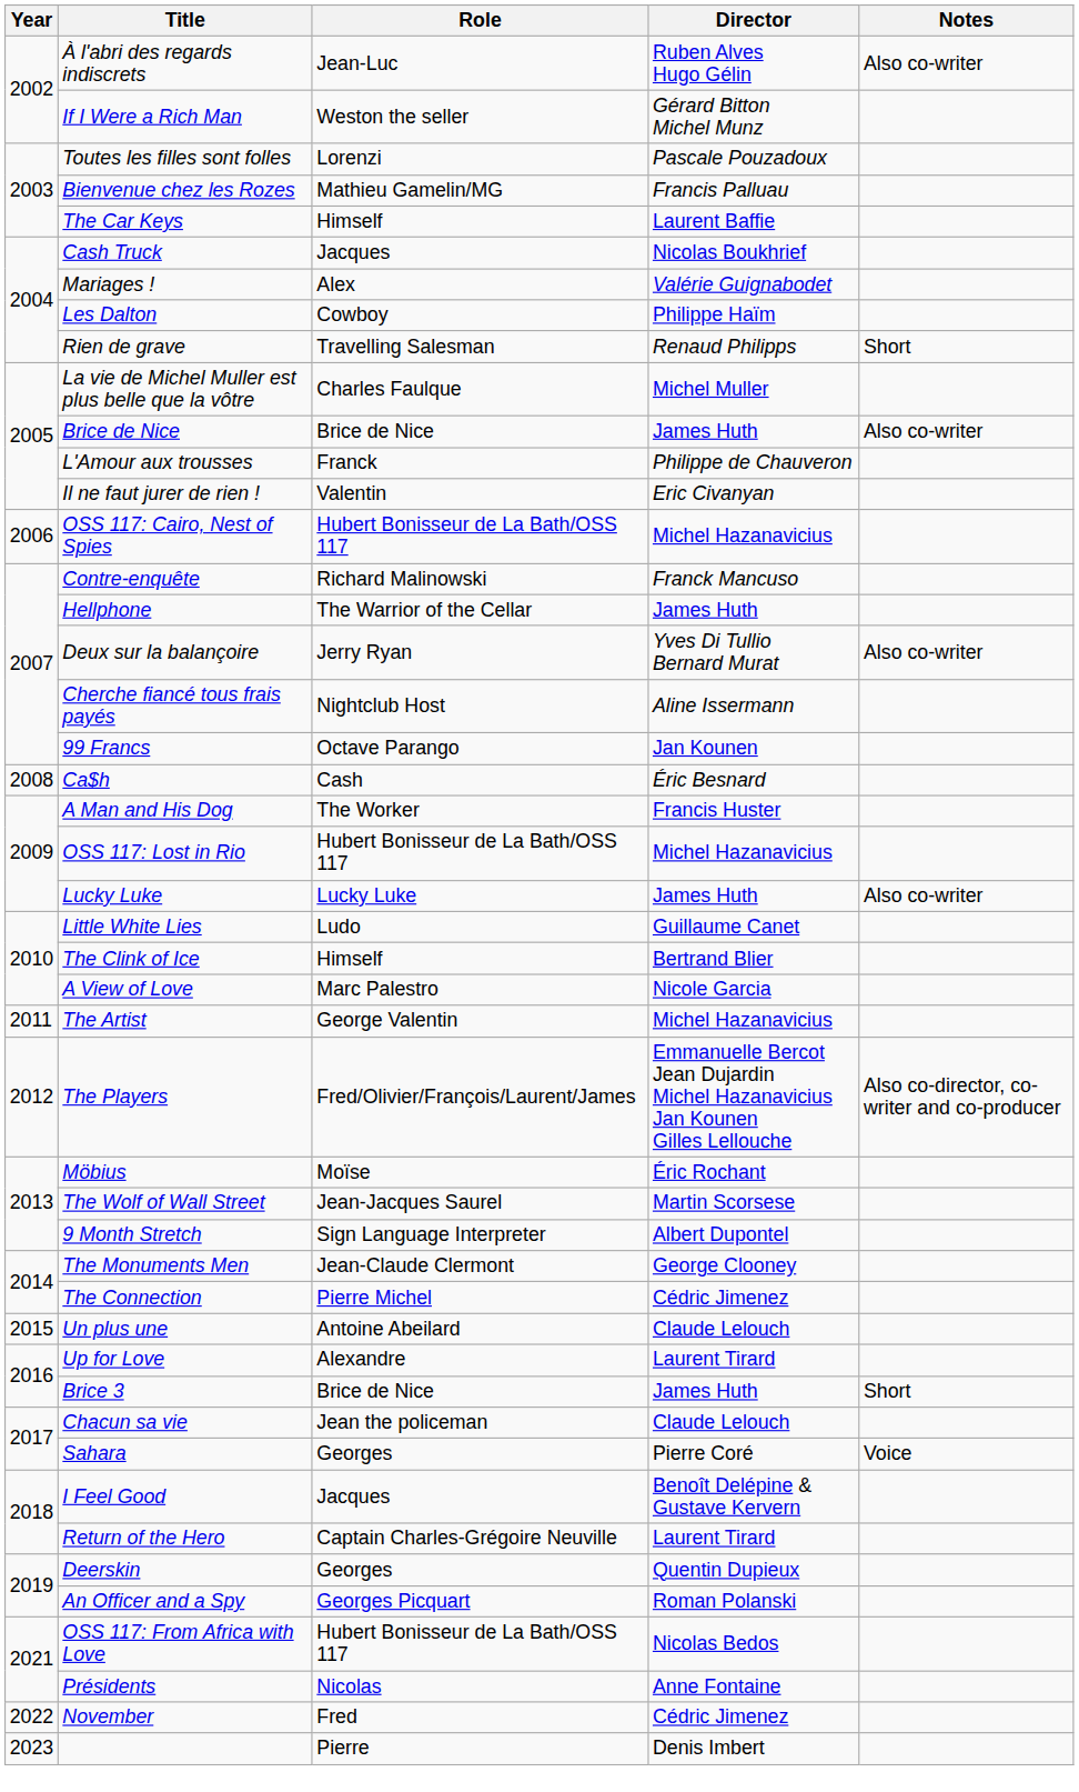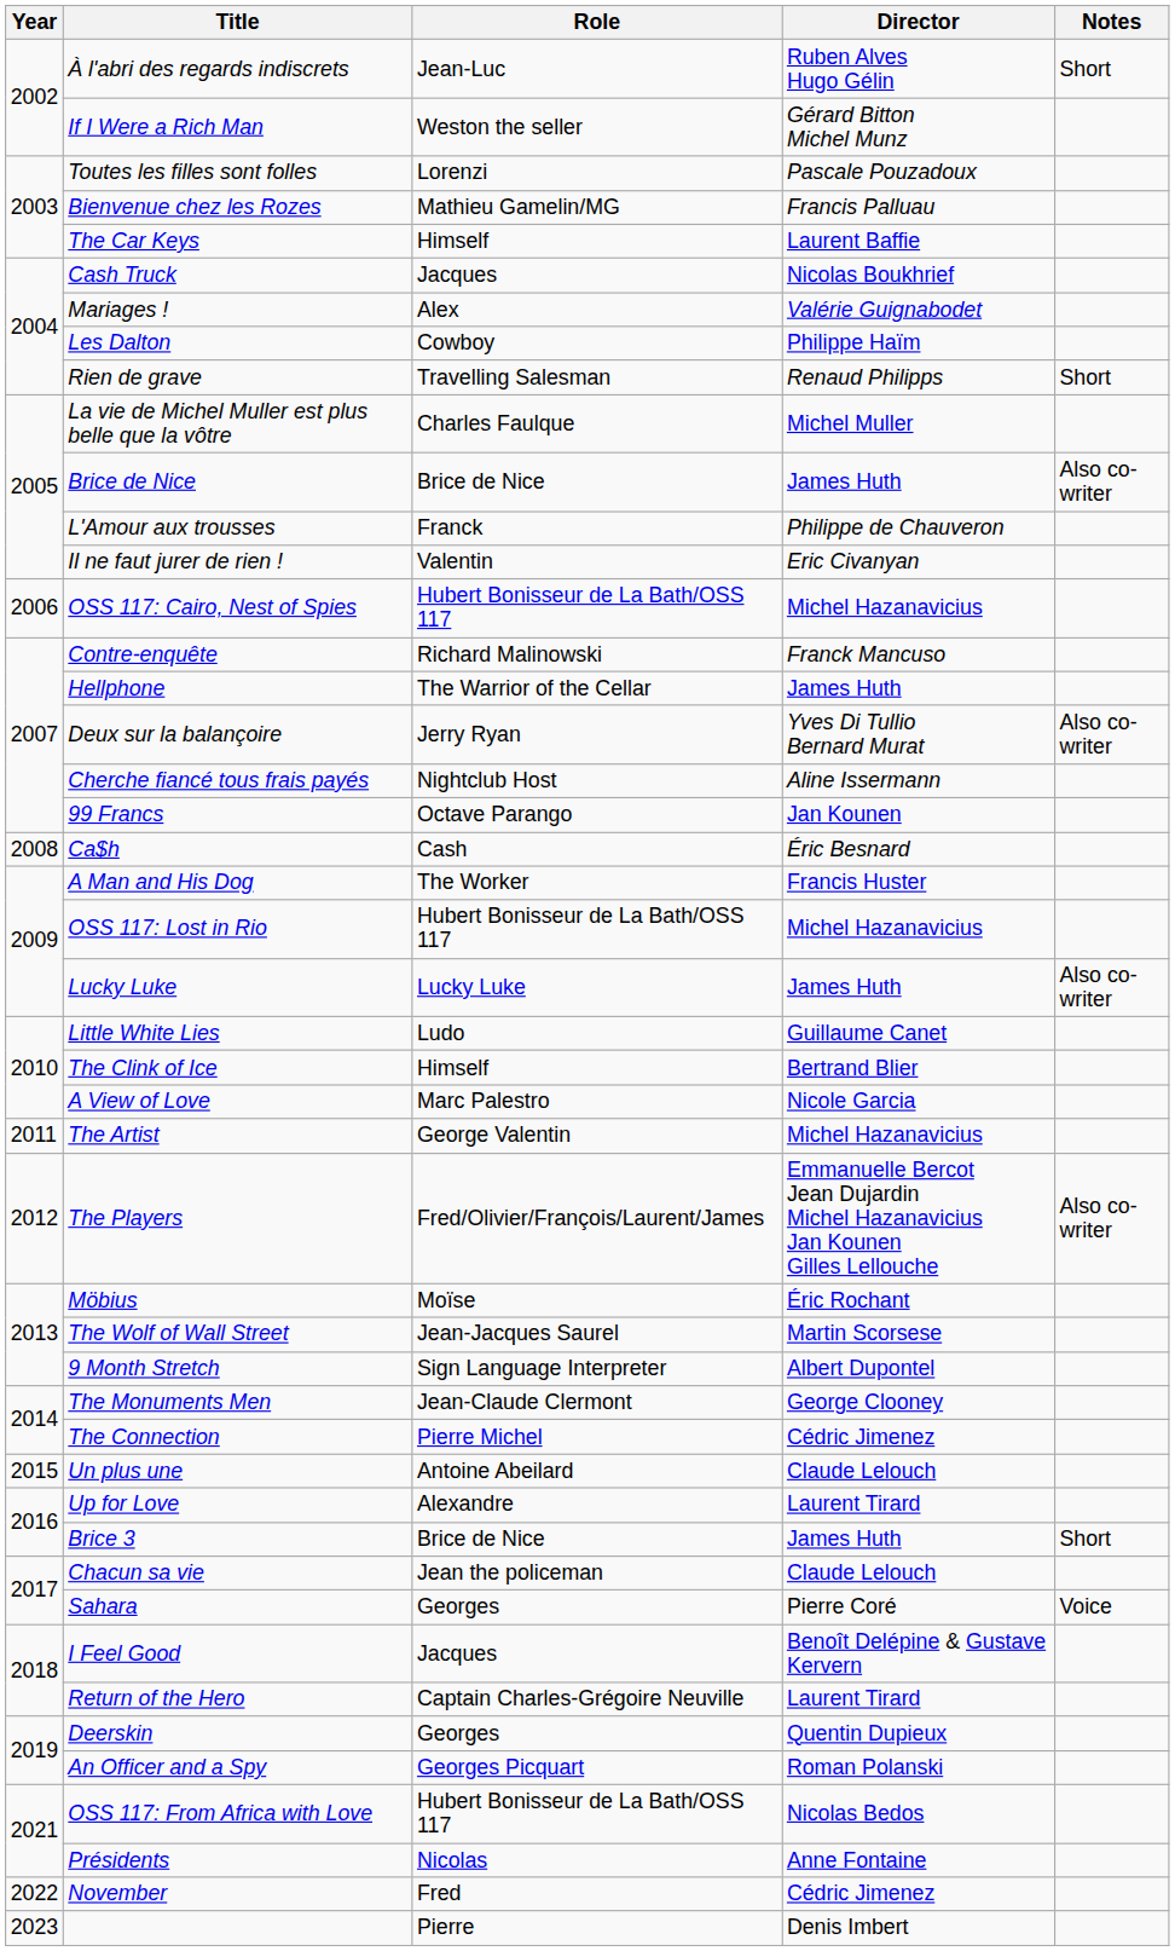À l'abri des regards indiscrets | Notes: Also co-writer -> Short
The Players | Notes: Also co-director, co-writer and co-producer -> Also co-writer
